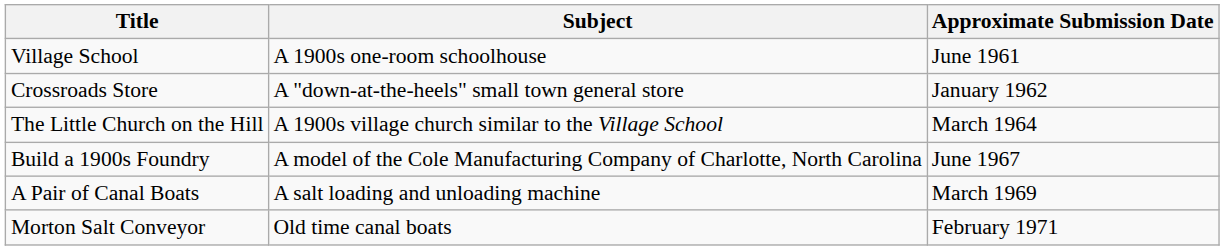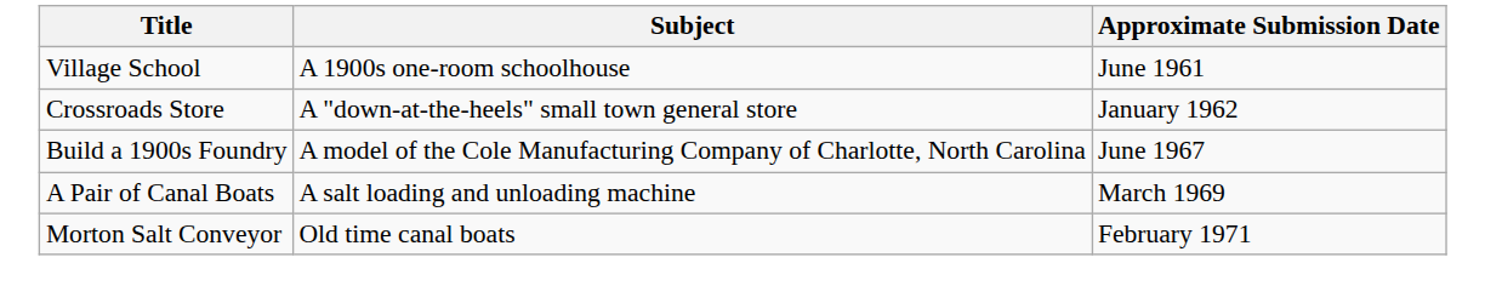- row: The Little Church on the Hill | A 1900s village church similar to the Village School | March 1964
